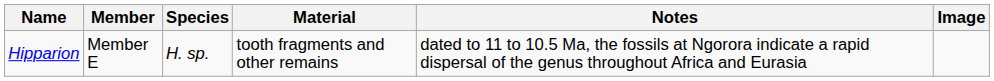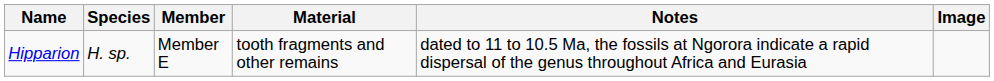columns swapped: Species <-> Member
